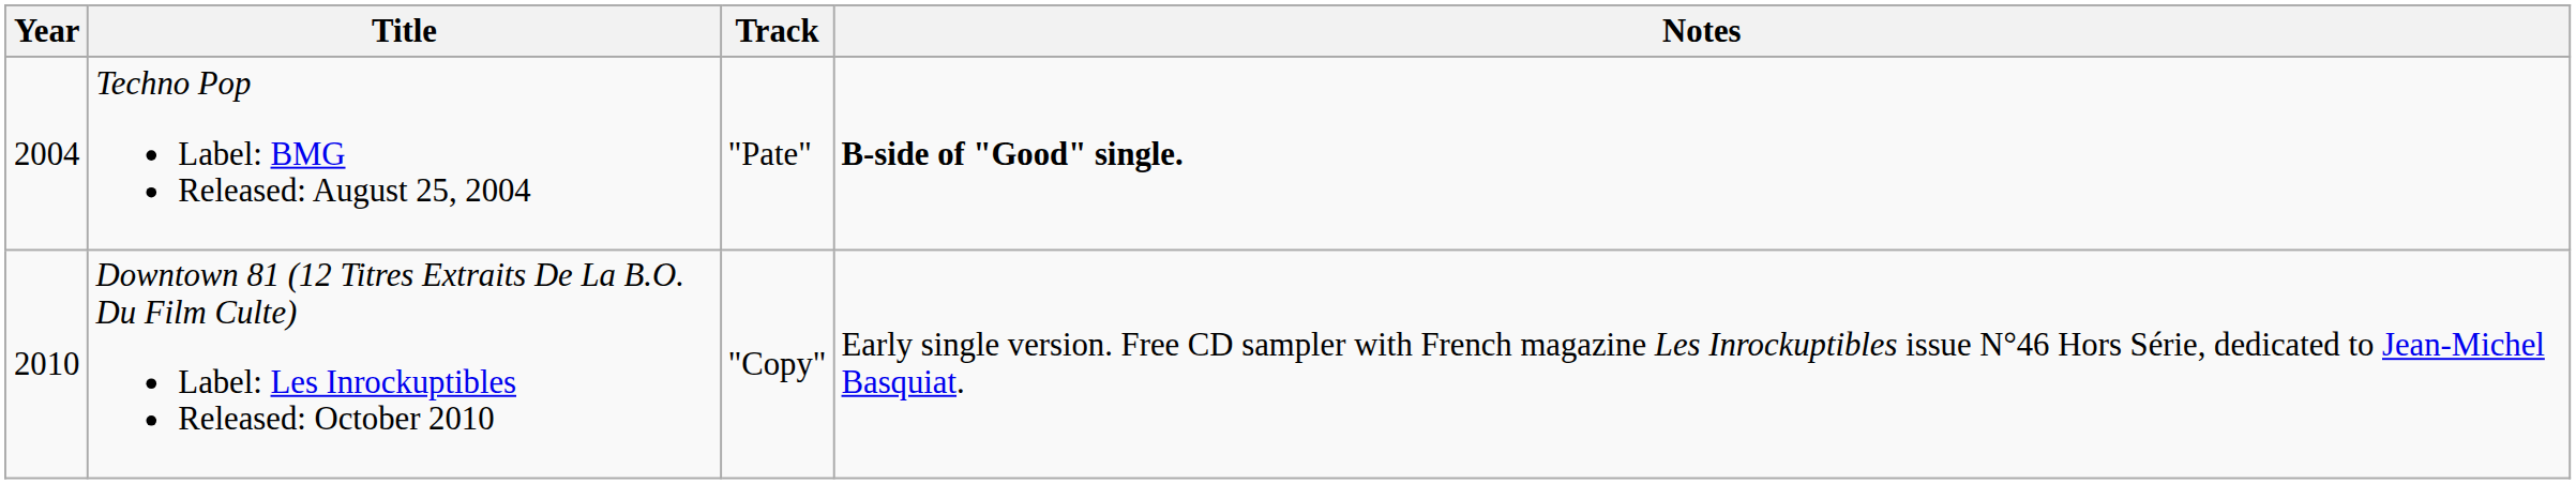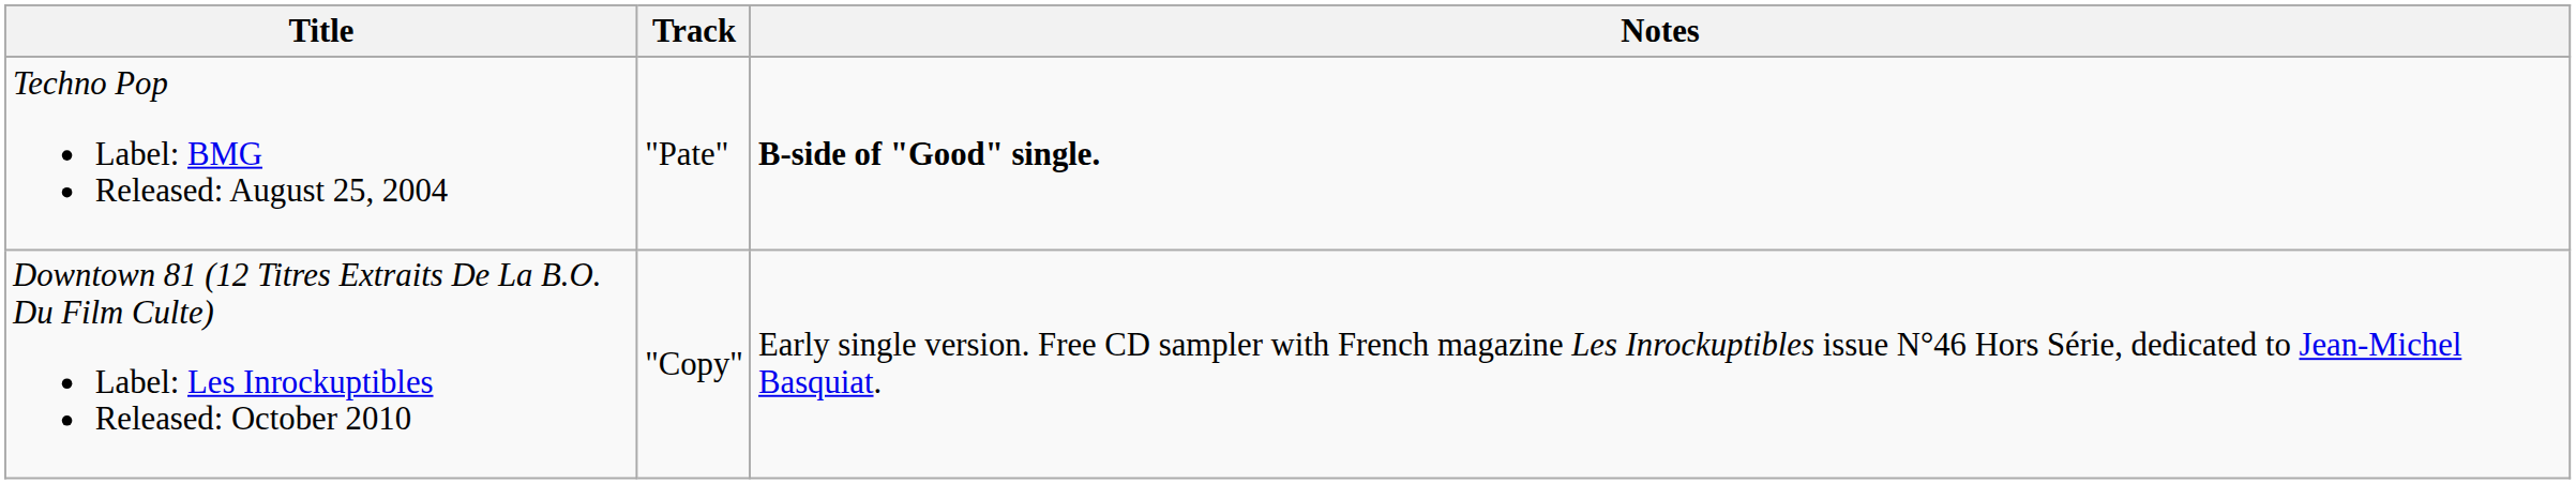- column: Year | 2004 | 2010
